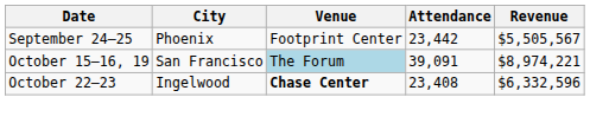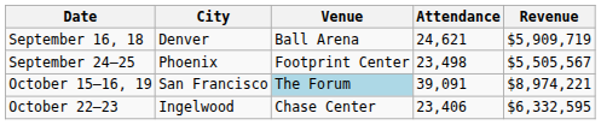+ row: September 16, 18 | Denver | Ball Arena | 24,621 | $5,909,719
September 24–25 | Attendance: 23,442 -> 23,498
October 22–23 | Venue: bold -> normal
October 22–23 | Attendance: 23,408 -> 23,406
October 22–23 | Revenue: $6,332,596 -> $6,332,595
